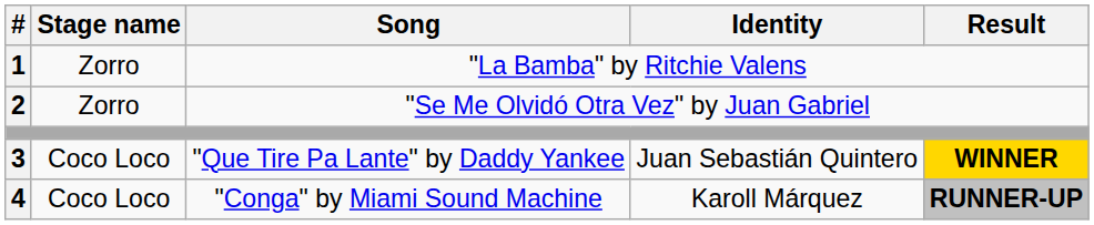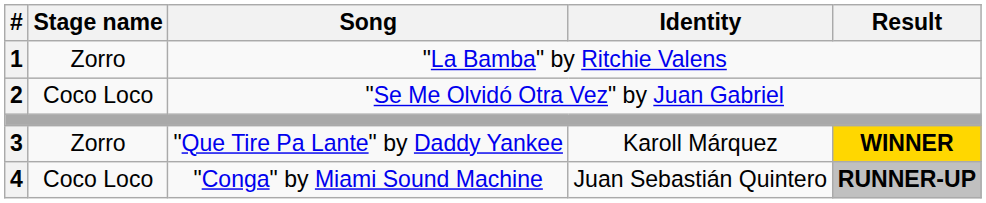"Se Me Olvidó Otra Vez" by Juan Gabriel | Stage name: Zorro -> Coco Loco
"Que Tire Pa Lante" by Daddy Yankee | Stage name: Coco Loco -> Zorro
"Que Tire Pa Lante" by Daddy Yankee | Identity: Juan Sebastián Quintero -> Karoll Márquez
"Conga" by Miami Sound Machine | Identity: Karoll Márquez -> Juan Sebastián Quintero
